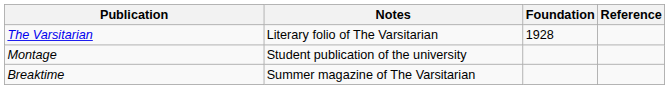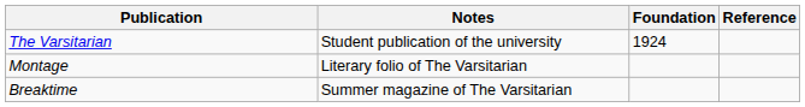The Varsitarian | Notes: Literary folio of The Varsitarian -> Student publication of the university
The Varsitarian | Foundation: 1928 -> 1924
Montage | Notes: Student publication of the university -> Literary folio of The Varsitarian
